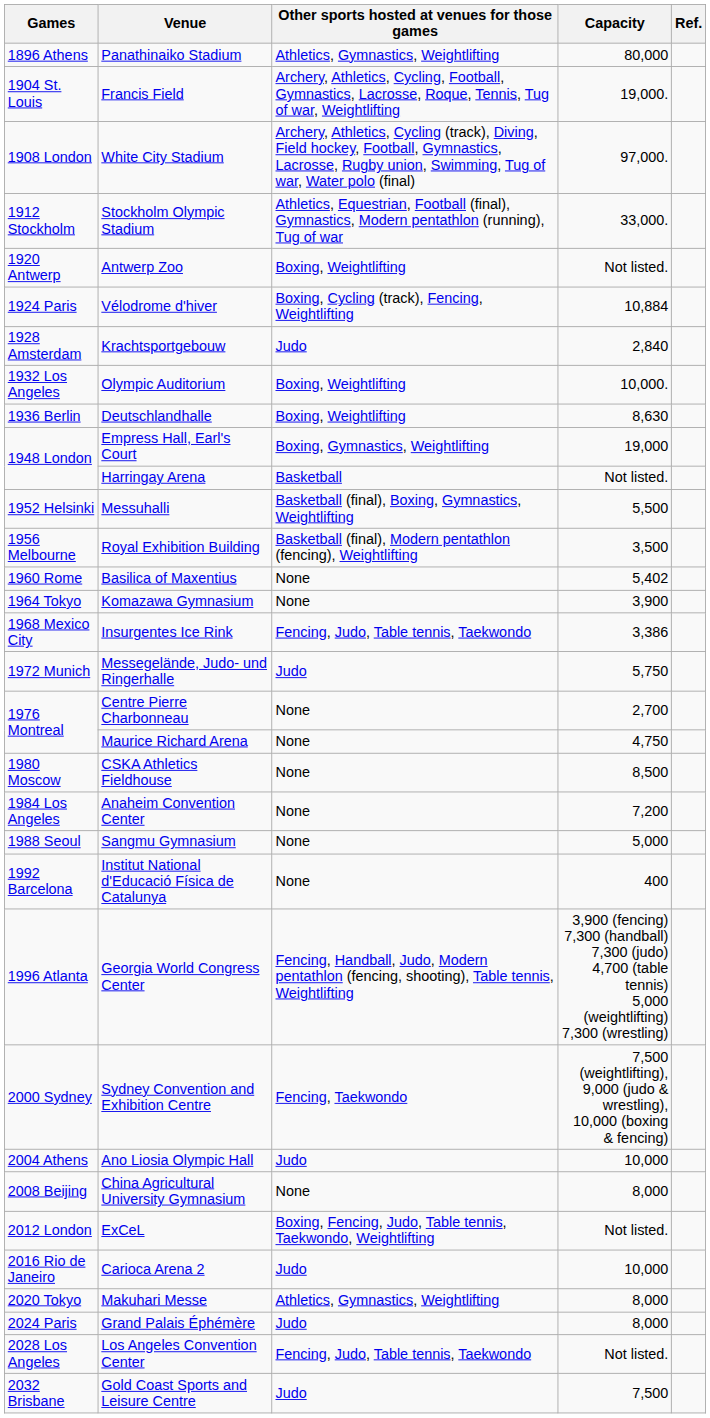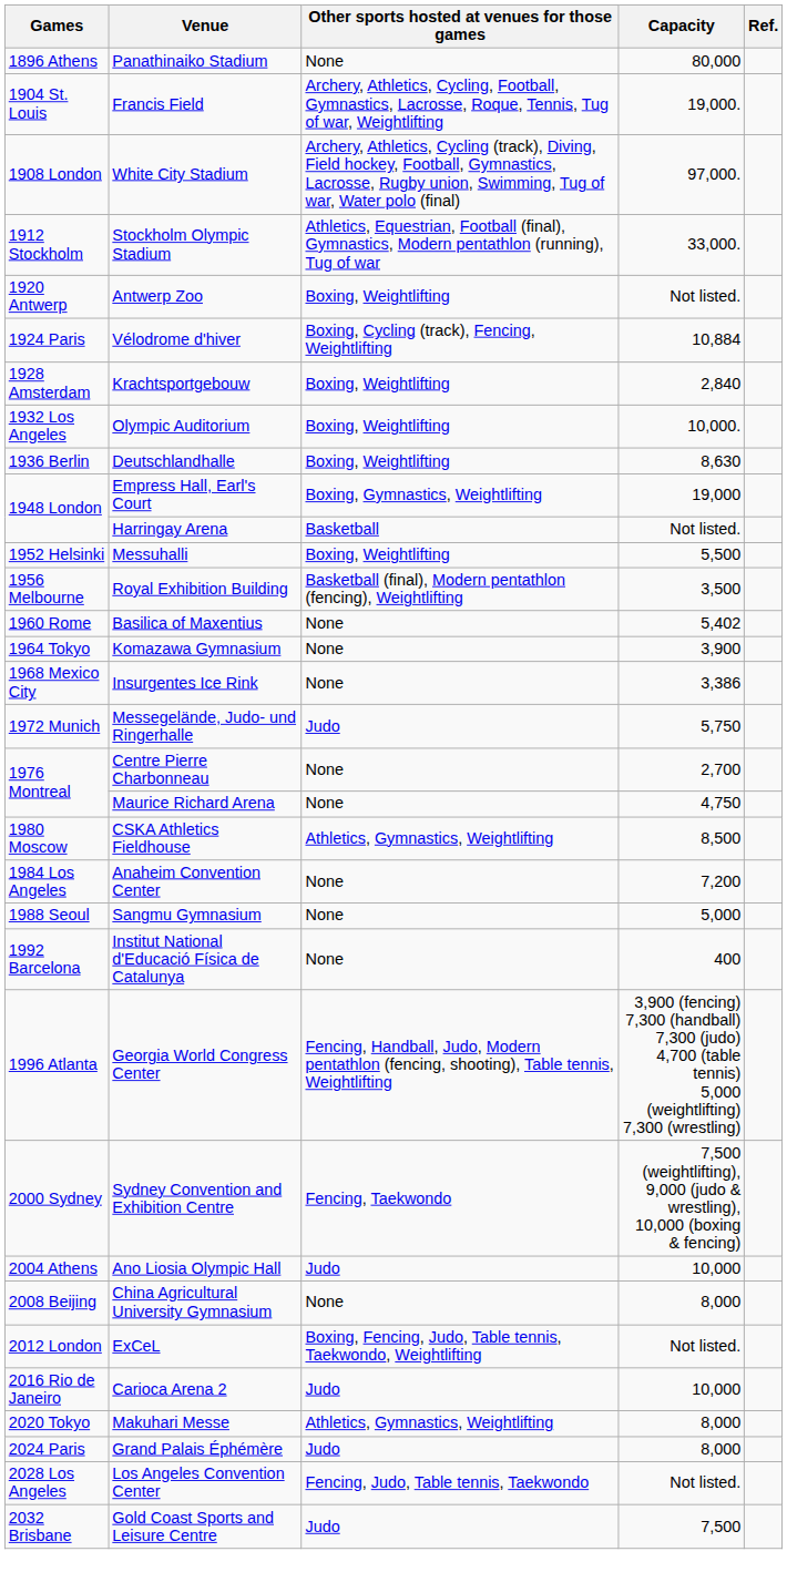Panathinaiko Stadium | Other sports hosted at venues for those games: Athletics, Gymnastics, Weightlifting -> None
Krachtsportgebouw | Other sports hosted at venues for those games: Judo -> Boxing, Weightlifting
Messuhalli | Other sports hosted at venues for those games: Basketball (final), Boxing, Gymnastics, Weightlifting -> Boxing, Weightlifting
Insurgentes Ice Rink | Other sports hosted at venues for those games: Fencing, Judo, Table tennis, Taekwondo -> None
CSKA Athletics Fieldhouse | Other sports hosted at venues for those games: None -> Athletics, Gymnastics, Weightlifting
